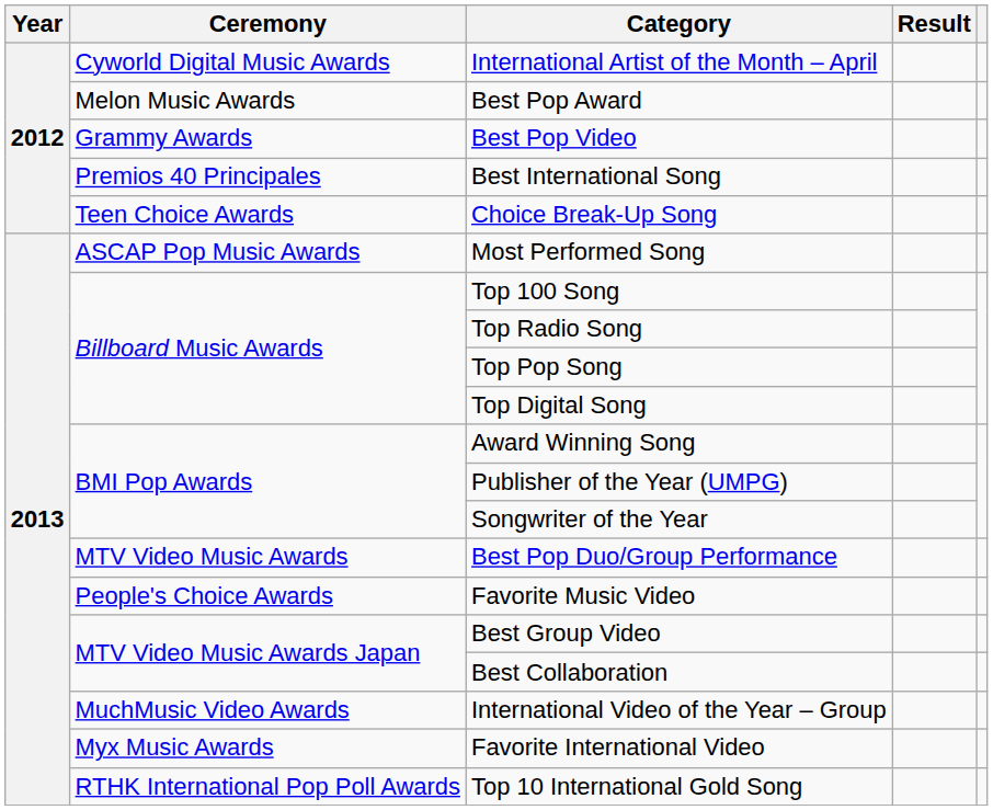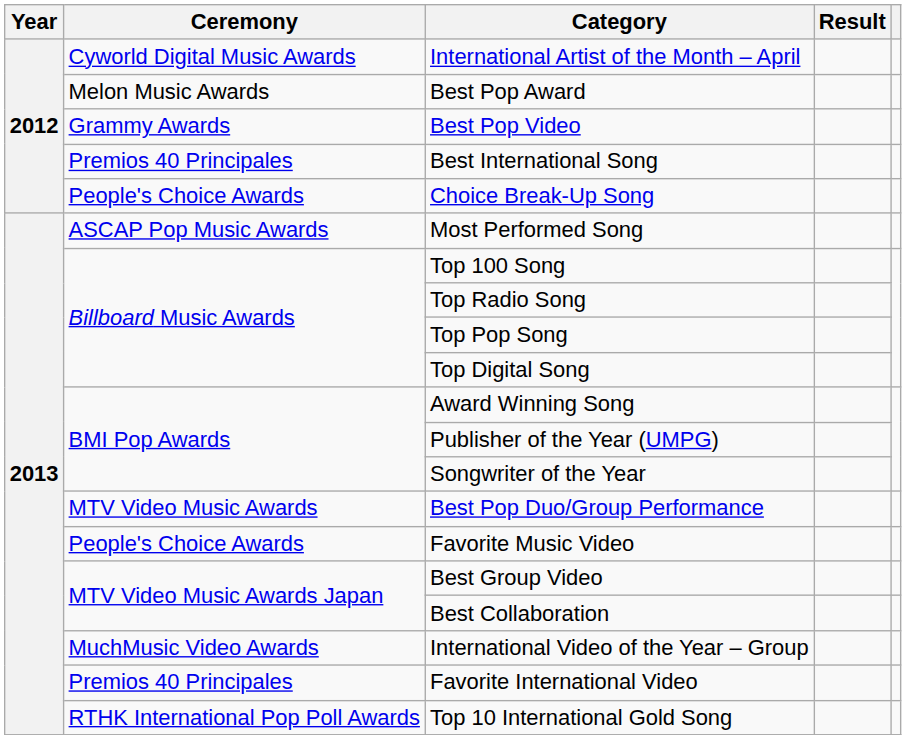Choice Break-Up Song | Ceremony: Teen Choice Awards -> People's Choice Awards
Favorite International Video | Ceremony: Myx Music Awards -> Premios 40 Principales
